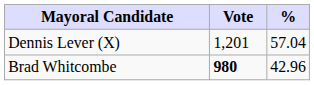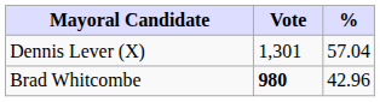Dennis Lever (X) | Vote: 1,201 -> 1,301
